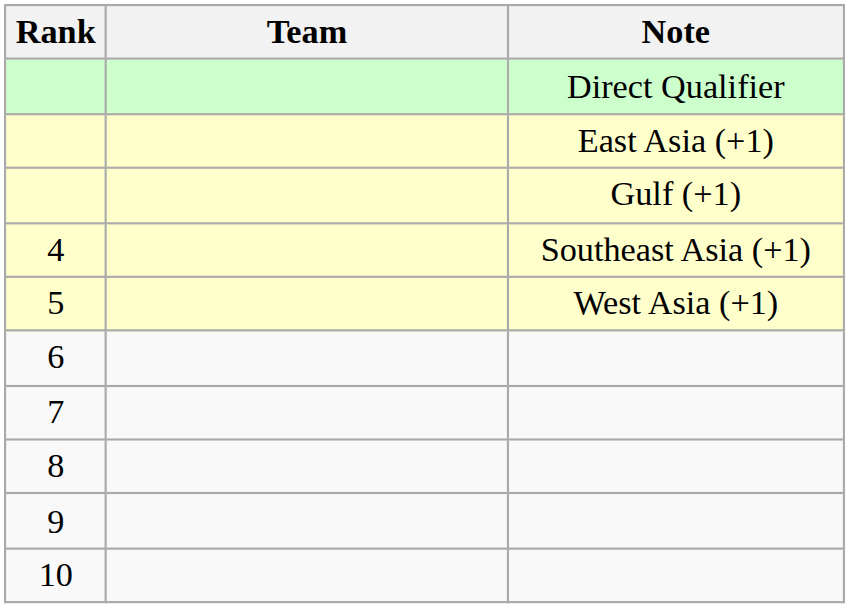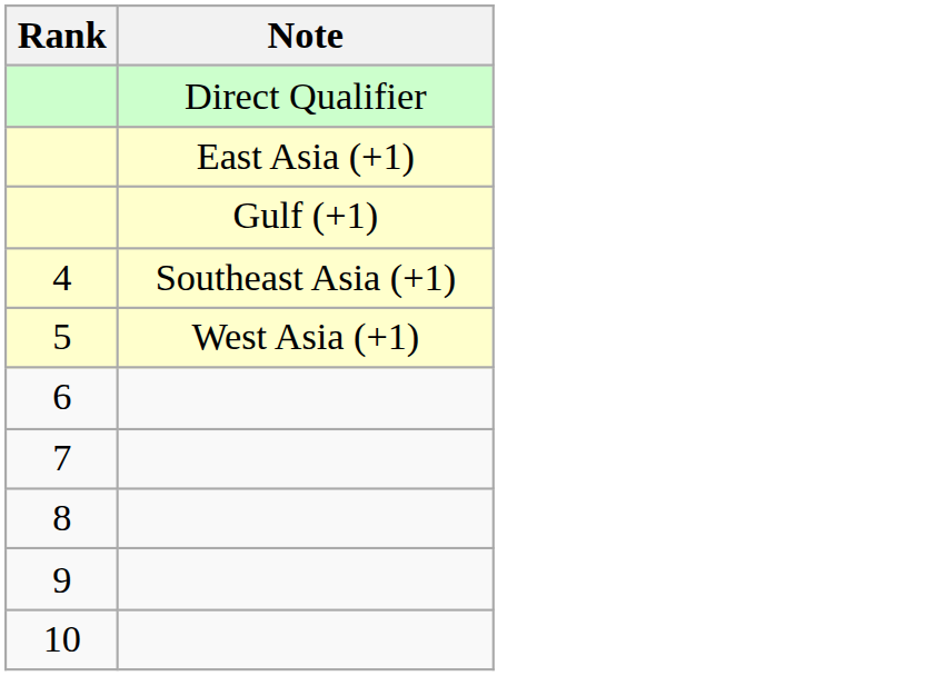- column: Team
